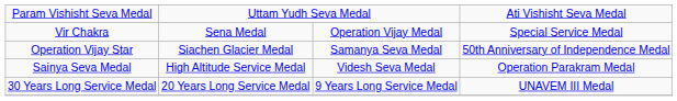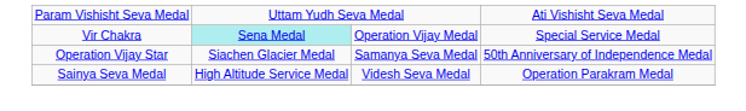Vir Chakra | column 2: no background -> paleturquoise background
- row: 30 Years Long Service Medal | 20 Years Long Service Medal | 9 Years Long Service Medal | UNAVEM III Medal
